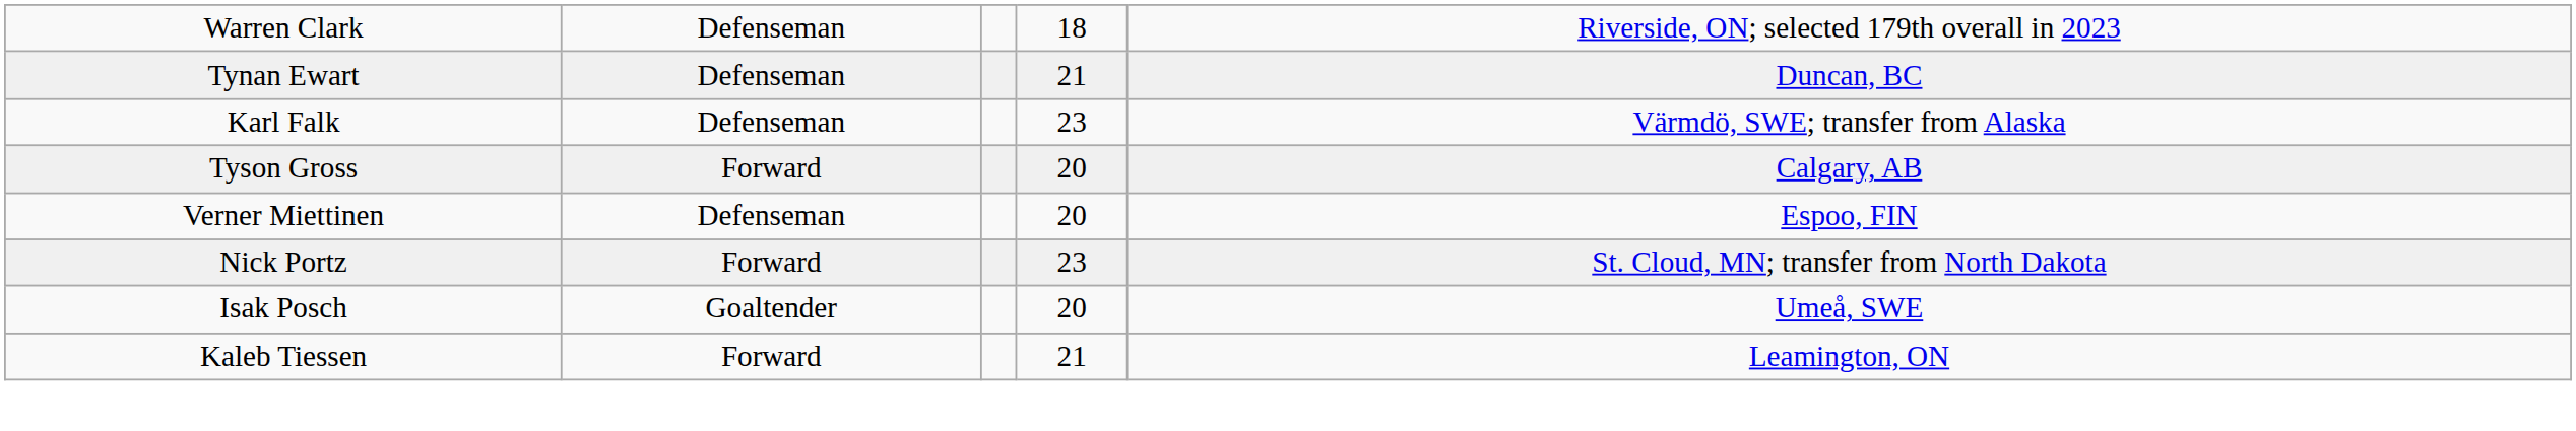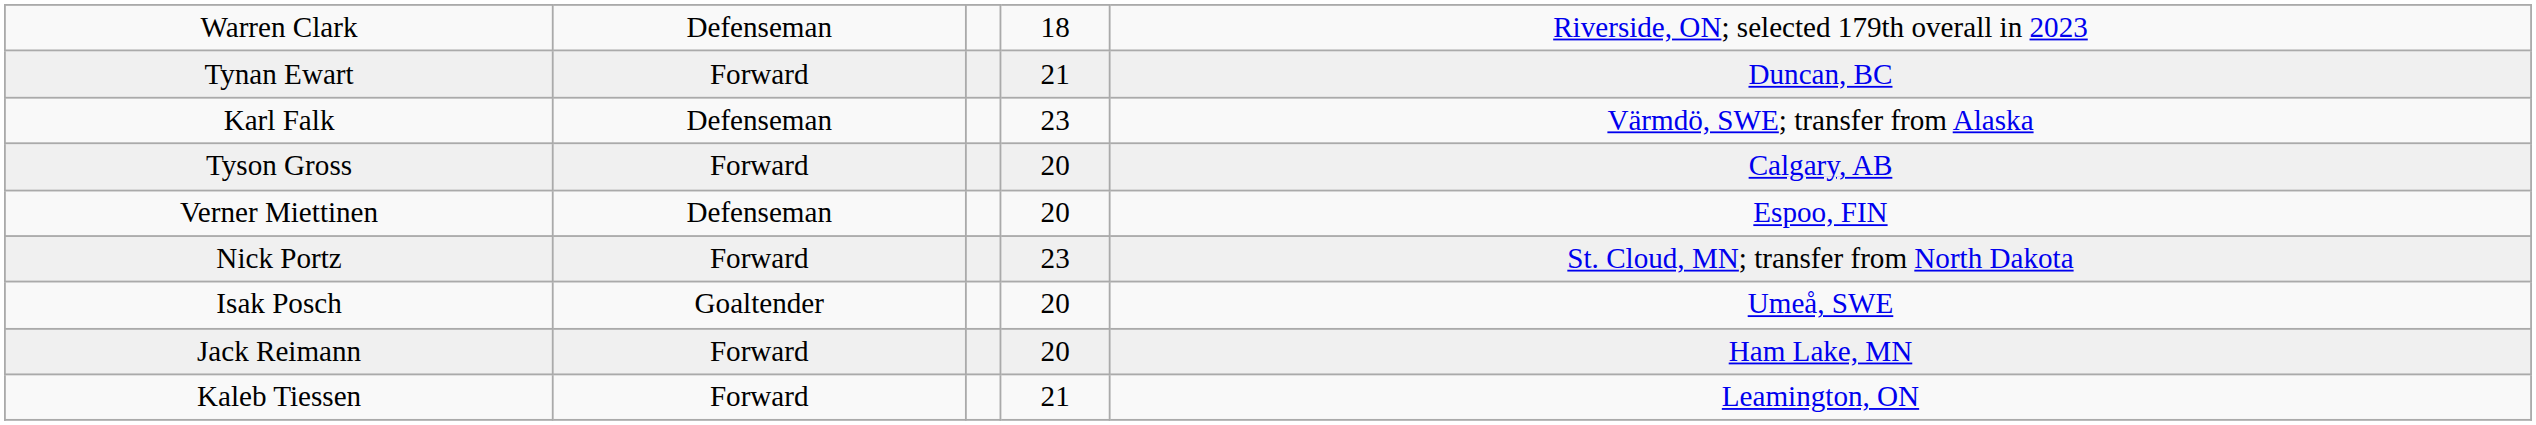Tynan Ewart | column 2: Defenseman -> Forward
+ row: Jack Reimann | Forward | 20 | Ham Lake, MN
